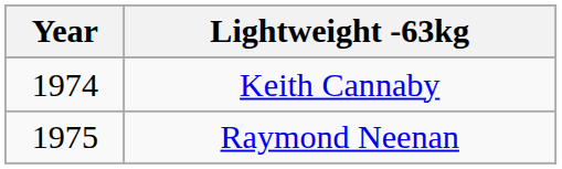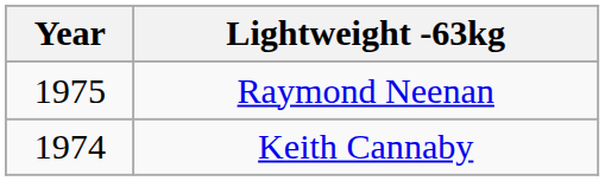rows swapped: Keith Cannaby <-> Raymond Neenan
